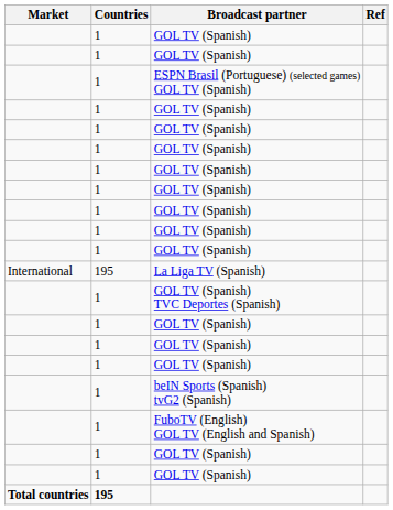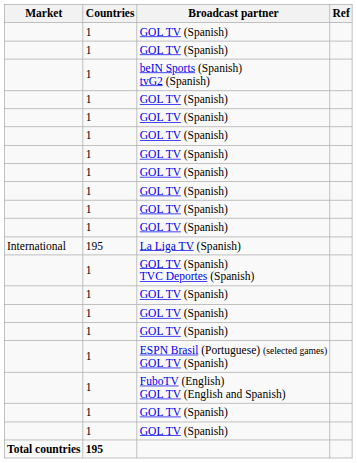rows swapped: ESPN Brasil (Portuguese) (selected games) GOL TV (Spanish) <-> beIN Sports (Spanish) tvG2 (Spanish)
